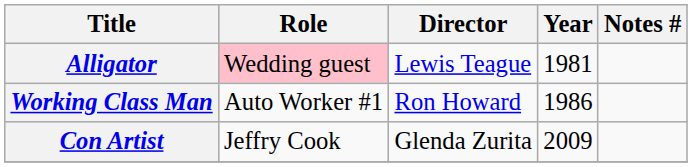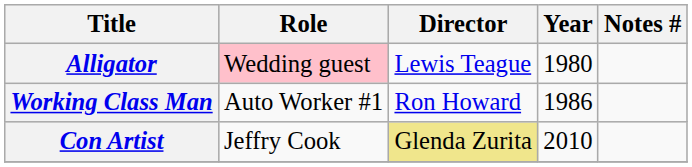Alligator | Year: 1981 -> 1980
Con Artist | Director: no background -> khaki background
Con Artist | Year: 2009 -> 2010
